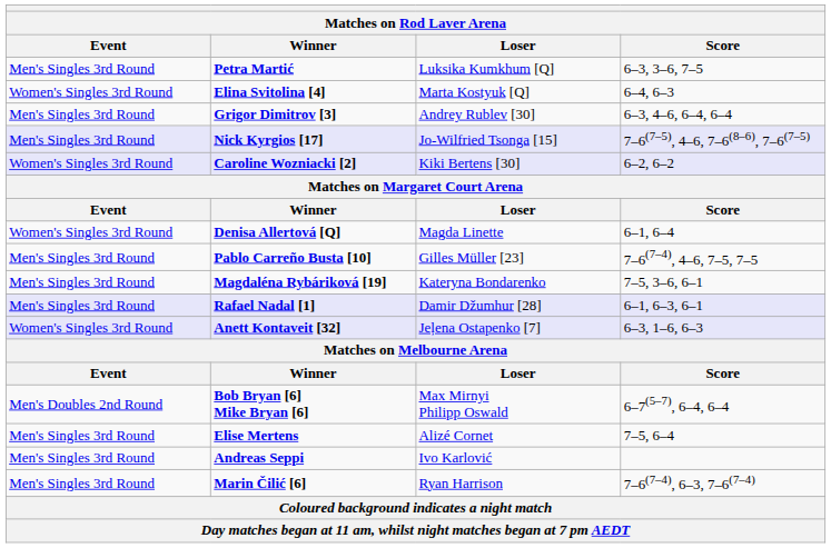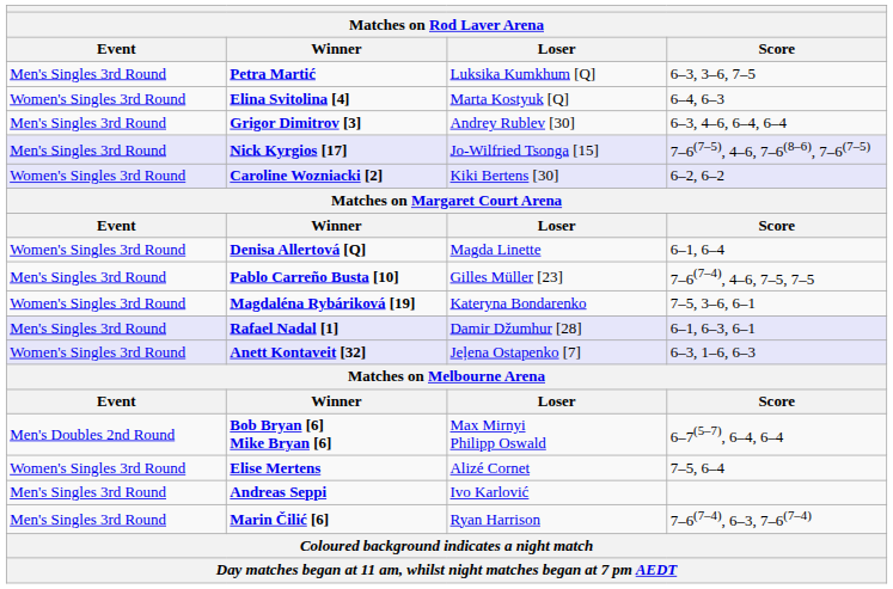Magdaléna Rybáriková [19] | Event: Men's Singles 3rd Round -> Women's Singles 3rd Round
Elise Mertens | Event: Men's Singles 3rd Round -> Women's Singles 3rd Round
